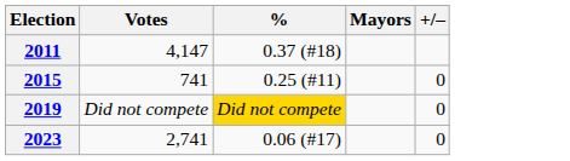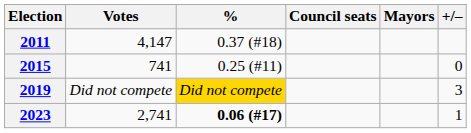+ column: Council seats
2019 | +/–: 0 -> 3
2023 | %: normal -> bold
2023 | +/–: 0 -> 1
